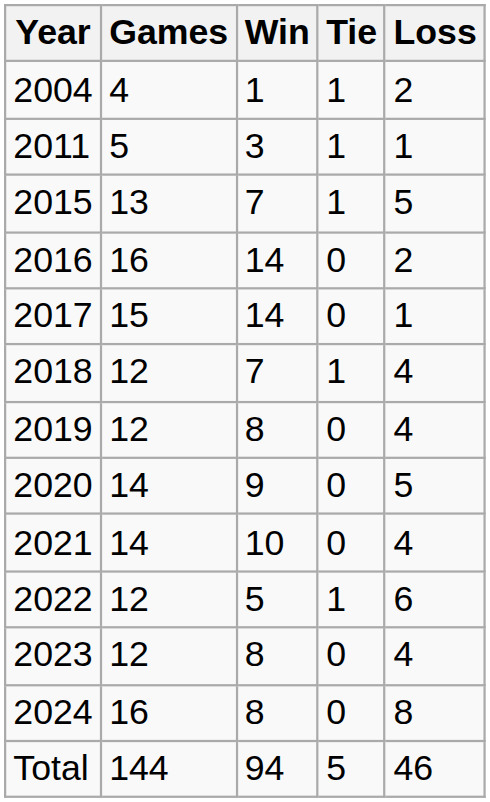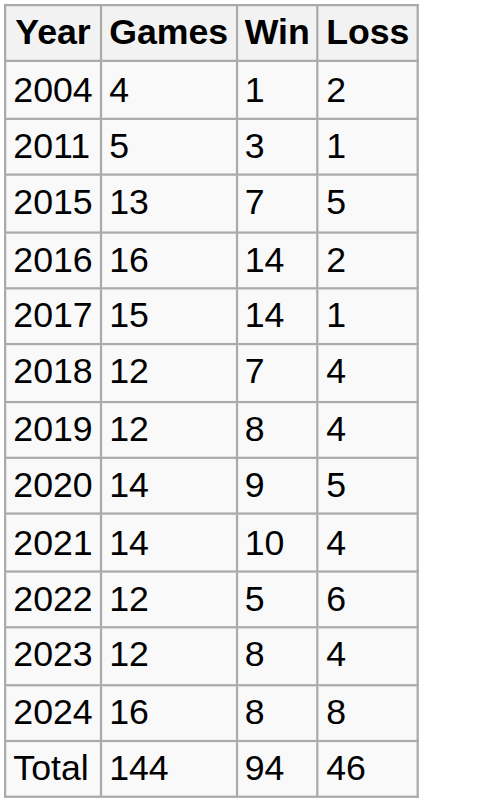- column: Tie | 1 | 1 | 1 | 0 | 0 | 1 | 0 | 0 | 0 | 1 | 0 | 0 | 5
